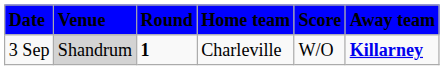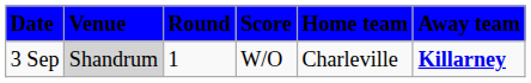columns swapped: Home team <-> Score
3 Sep | Round: bold -> normal
